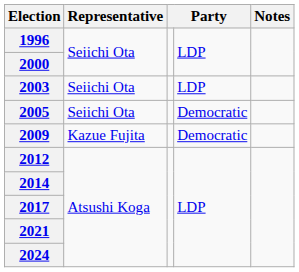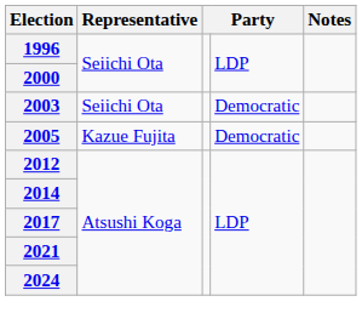2003 | column 4: LDP -> Democratic
2005 | Representative: Seiichi Ota -> Kazue Fujita
- row: 2009 | Kazue Fujita | Democratic
